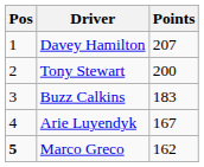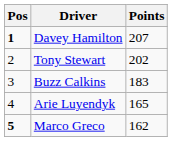Davey Hamilton | Pos: normal -> bold
Tony Stewart | Points: 200 -> 202
Arie Luyendyk | Points: 167 -> 165
